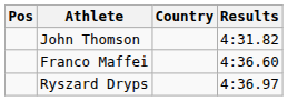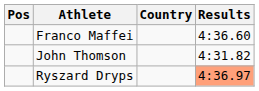rows swapped: John Thomson <-> Franco Maffei
Ryszard Dryps | Results: no background -> lightsalmon background
